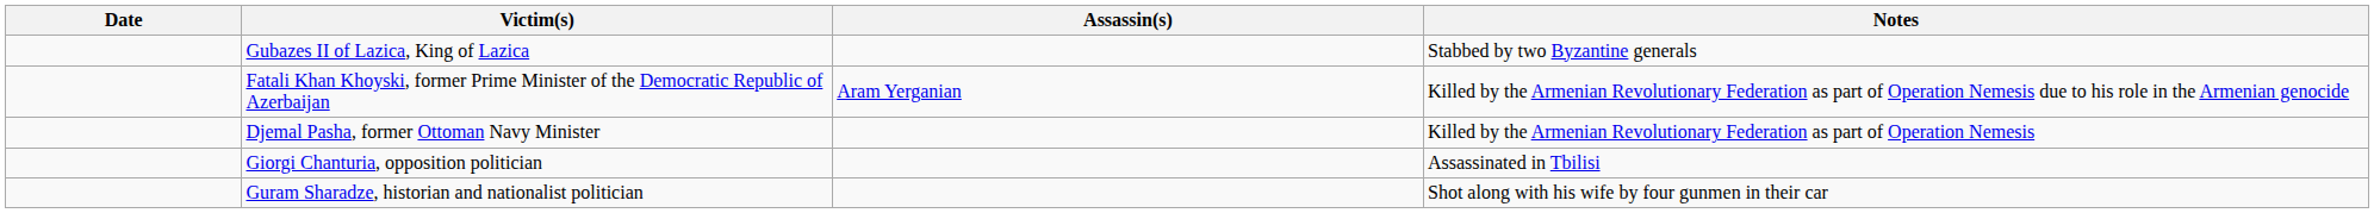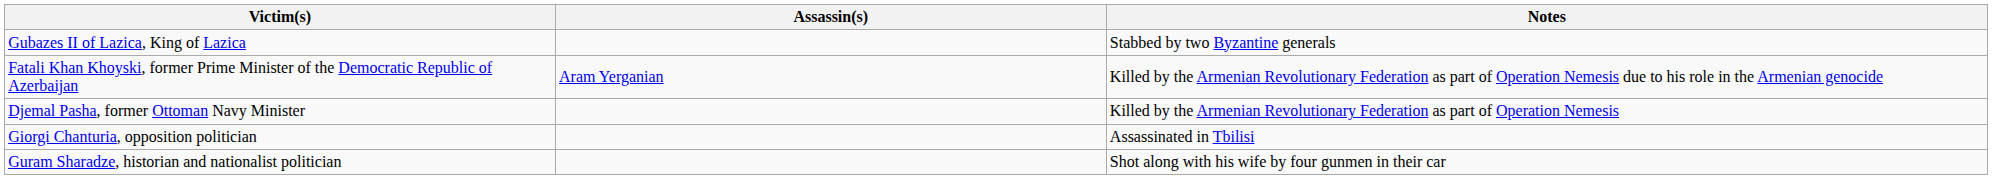- column: Date
